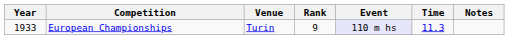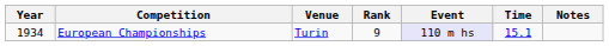European Championships | Year: 1933 -> 1934
European Championships | Time: 11.3 -> 15.1
